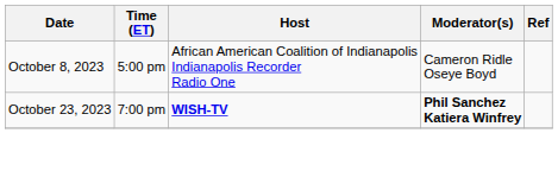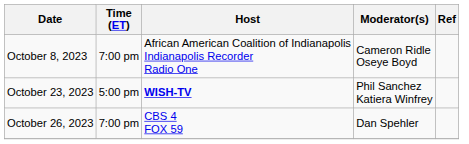October 8, 2023 | Time (ET): 5:00 pm -> 7:00 pm
October 23, 2023 | Time (ET): 7:00 pm -> 5:00 pm
October 23, 2023 | Moderator(s): bold -> normal
+ row: October 26, 2023 | 7:00 pm | CBS 4 FOX 59 | Dan Spehler
